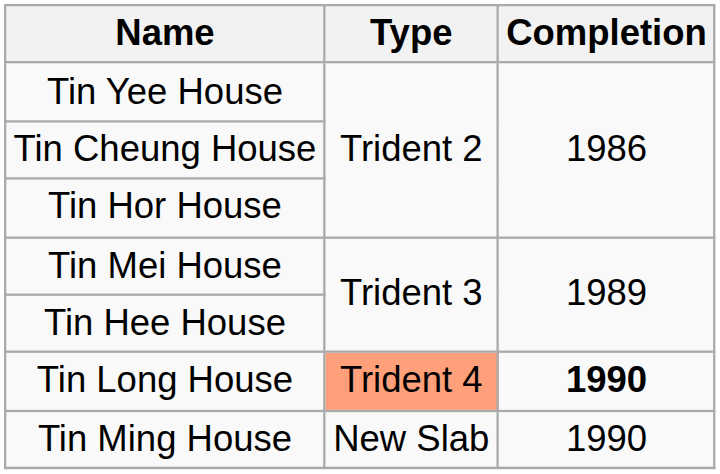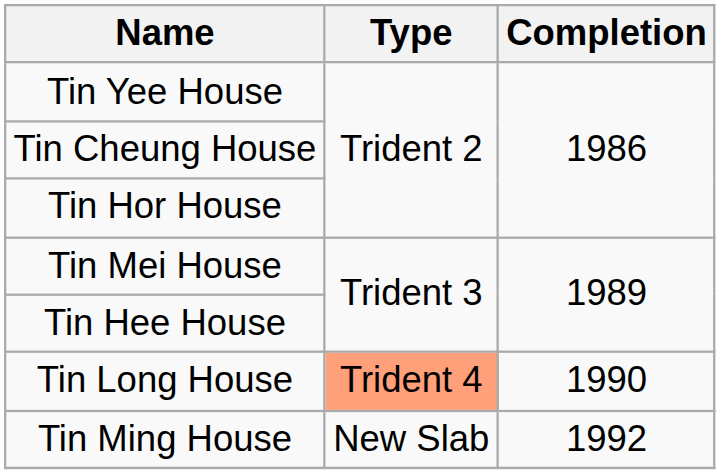Tin Long House | Completion: bold -> normal
Tin Ming House | Completion: 1990 -> 1992
